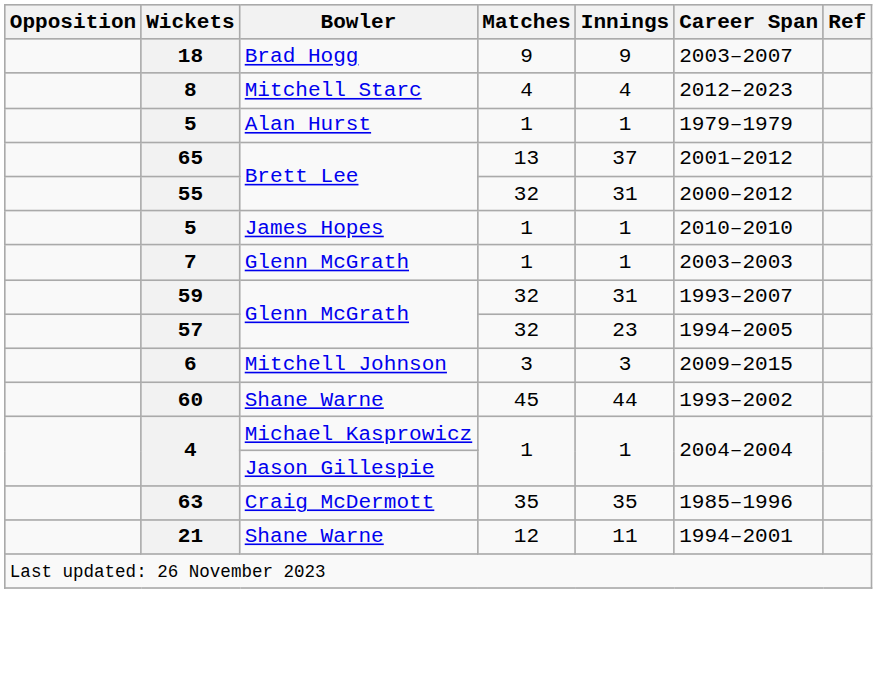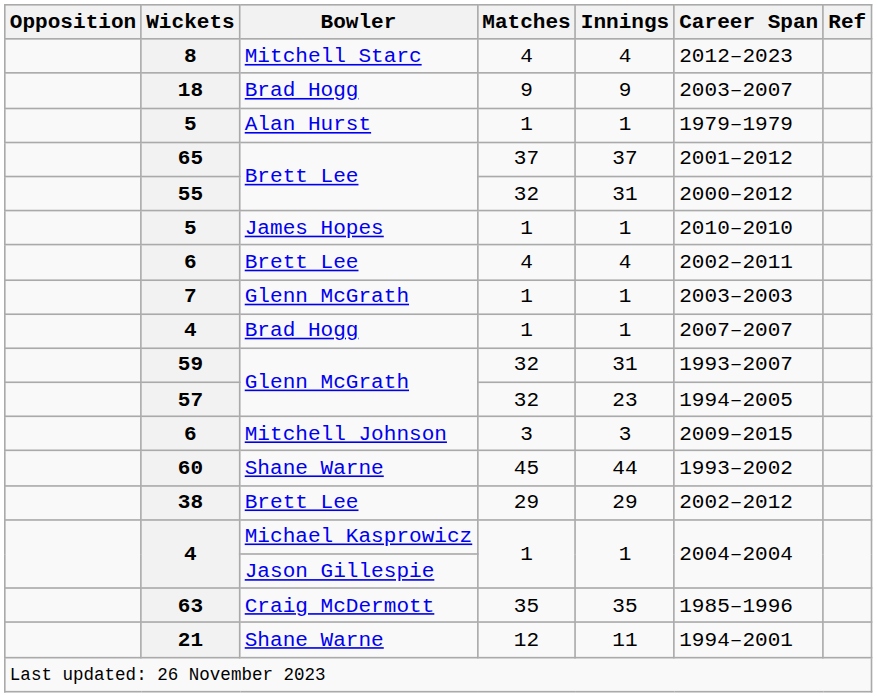rows swapped: 8 <-> 18
65 | Matches: 13 -> 37
+ row: 6 | Brett Lee | 4 | 4 | 2002–2011
+ row: 4 | Brad Hogg | 1 | 1 | 2007–2007
+ row: 38 | Brett Lee | 29 | 29 | 2002–2012
